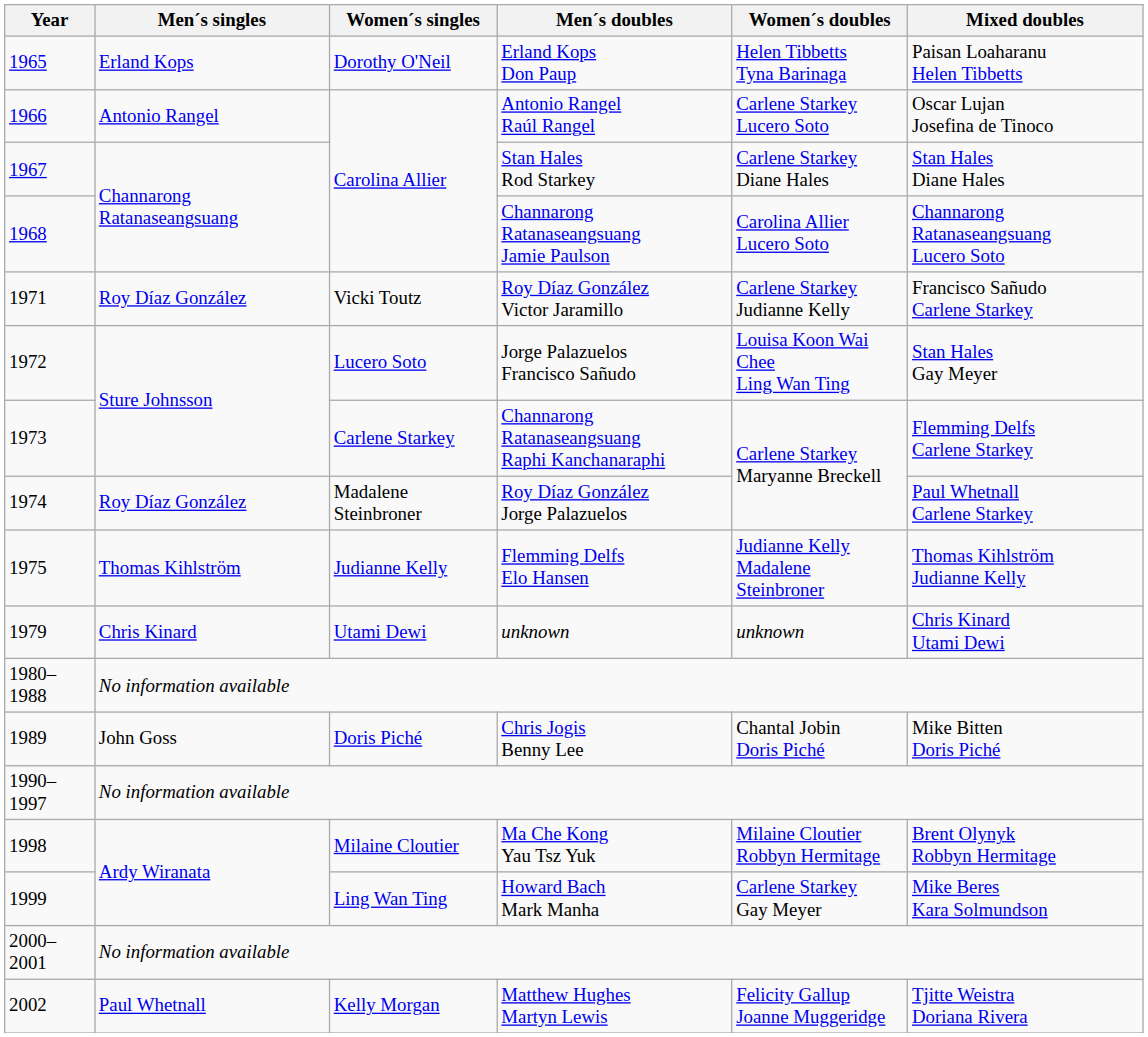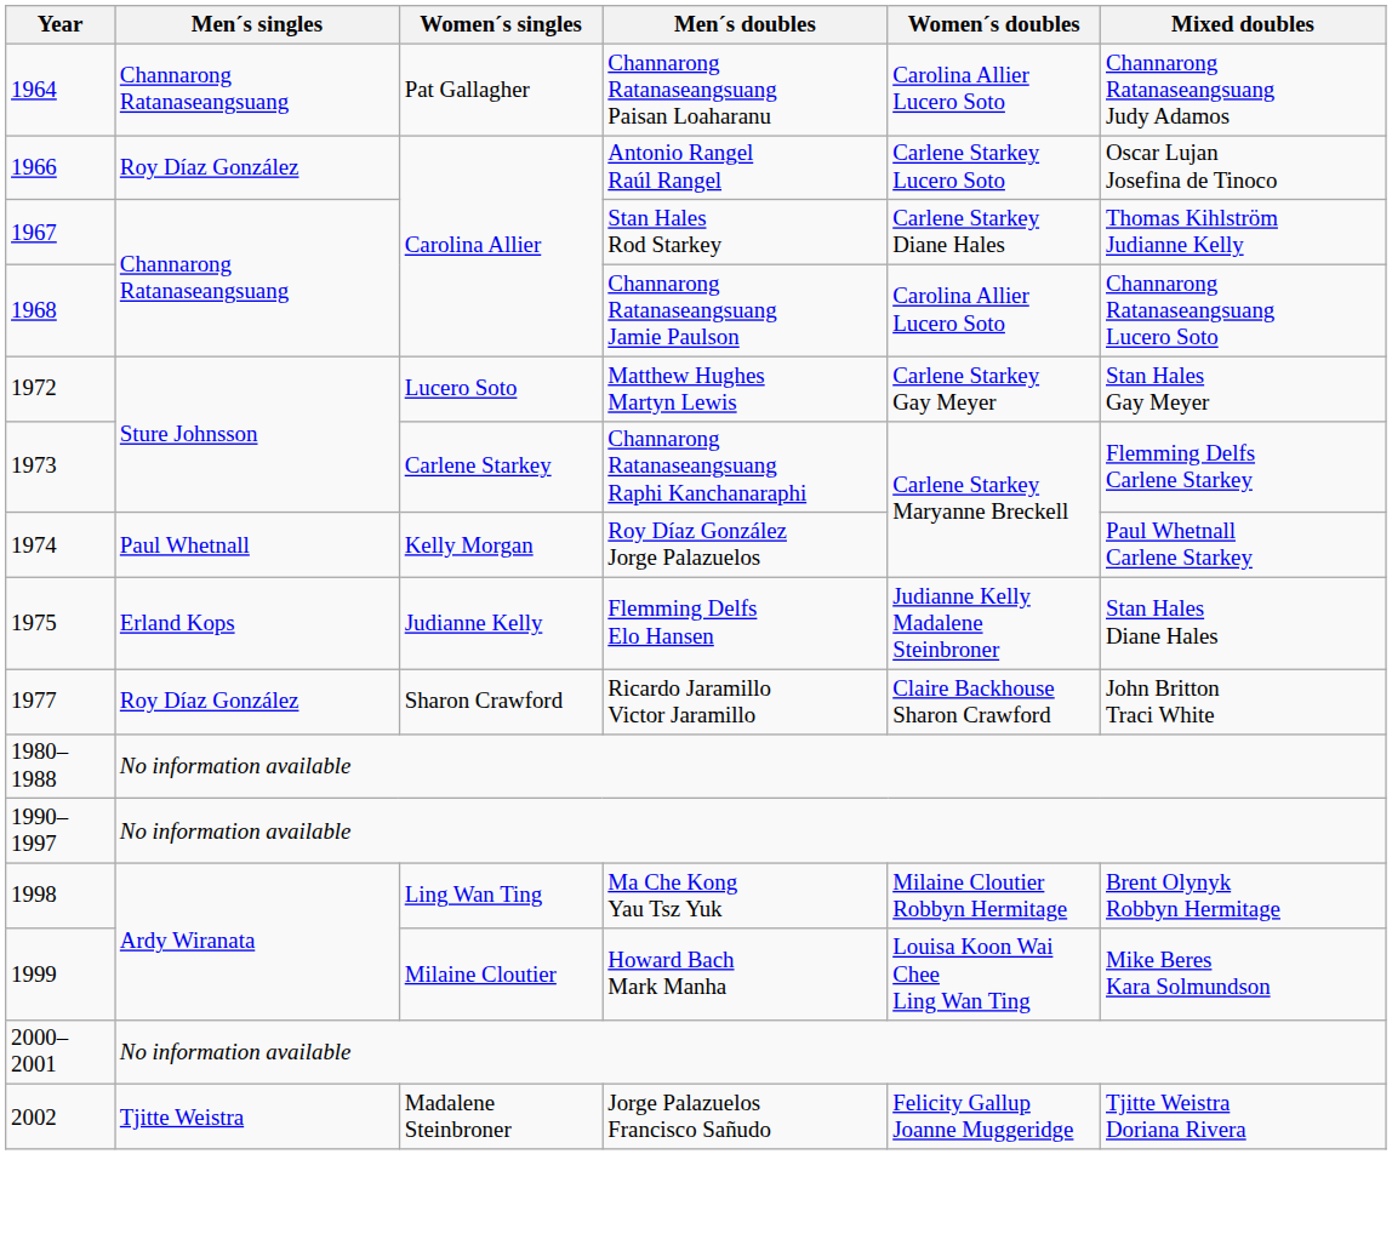+ row: 1964 | Channarong Ratanaseangsuang | Pat Gallagher | Channarong Ratanaseangsuang Paisan Loaharanu | Carolina Allier Lucero Soto | Channarong Ratanaseangsuang Judy Adamos
- row: 1965 | Erland Kops | Dorothy O'Neil | Erland Kops Don Paup | Helen Tibbetts Tyna Barinaga | Paisan Loaharanu Helen Tibbetts
1966 | Men´s singles: Antonio Rangel -> Roy Díaz González
1967 | Mixed doubles: Stan Hales Diane Hales -> Thomas Kihlström Judianne Kelly
- row: 1971 | Roy Díaz González | Vicki Toutz | Roy Díaz González Victor Jaramillo | Carlene Starkey Judianne Kelly | Francisco Sañudo Carlene Starkey
1972 | Men´s doubles: Jorge Palazuelos Francisco Sañudo -> Matthew Hughes Martyn Lewis
1972 | Women´s doubles: Louisa Koon Wai Chee Ling Wan Ting -> Carlene Starkey Gay Meyer
1974 | Men´s singles: Roy Díaz González -> Paul Whetnall
1974 | Women´s singles: Madalene Steinbroner -> Kelly Morgan
1975 | Men´s singles: Thomas Kihlström -> Erland Kops
1975 | Mixed doubles: Thomas Kihlström Judianne Kelly -> Stan Hales Diane Hales
+ row: 1977 | Roy Díaz González | Sharon Crawford | Ricardo Jaramillo Victor Jaramillo | Claire Backhouse Sharon Crawford | John Britton Traci White
- row: 1979 | Chris Kinard | Utami Dewi | unknown | unknown | Chris Kinard Utami Dewi
- row: 1989 | John Goss | Doris Piché | Chris Jogis Benny Lee | Chantal Jobin Doris Piché | Mike Bitten Doris Piché
1998 | Women´s singles: Milaine Cloutier -> Ling Wan Ting
1999 | Women´s singles: Ling Wan Ting -> Milaine Cloutier
1999 | Women´s doubles: Carlene Starkey Gay Meyer -> Louisa Koon Wai Chee Ling Wan Ting
2002 | Men´s singles: Paul Whetnall -> Tjitte Weistra
2002 | Women´s singles: Kelly Morgan -> Madalene Steinbroner
2002 | Men´s doubles: Matthew Hughes Martyn Lewis -> Jorge Palazuelos Francisco Sañudo
